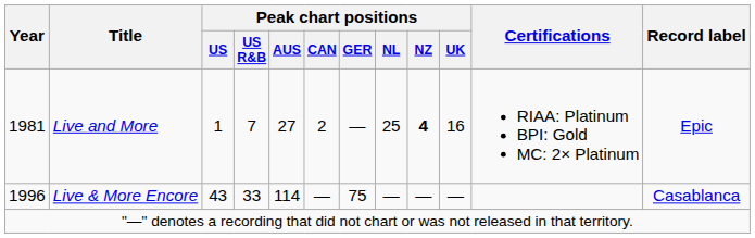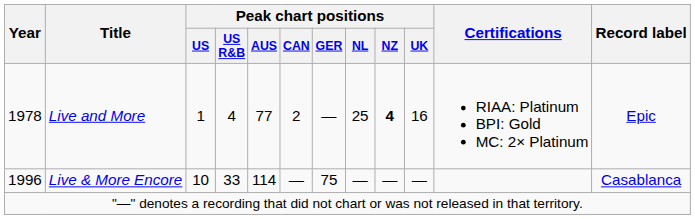Live and More | Year: 1981 -> 1978
Live and More | Peak chart positions / US R&B: 7 -> 4
Live and More | Peak chart positions / AUS: 27 -> 77
Live & More Encore | Peak chart positions / US: 43 -> 10
